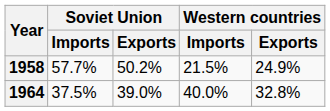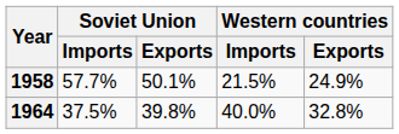1958 | Soviet Union / Exports: 50.2% -> 50.1%
1964 | Soviet Union / Exports: 39.0% -> 39.8%
